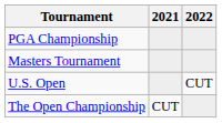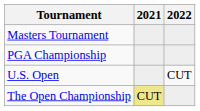rows swapped: Masters Tournament <-> PGA Championship
The Open Championship | 2021: no background -> khaki background
